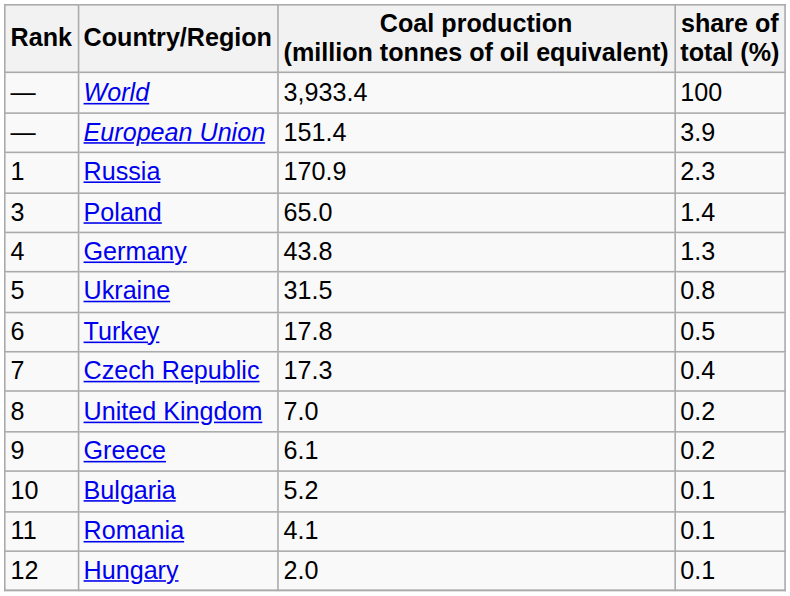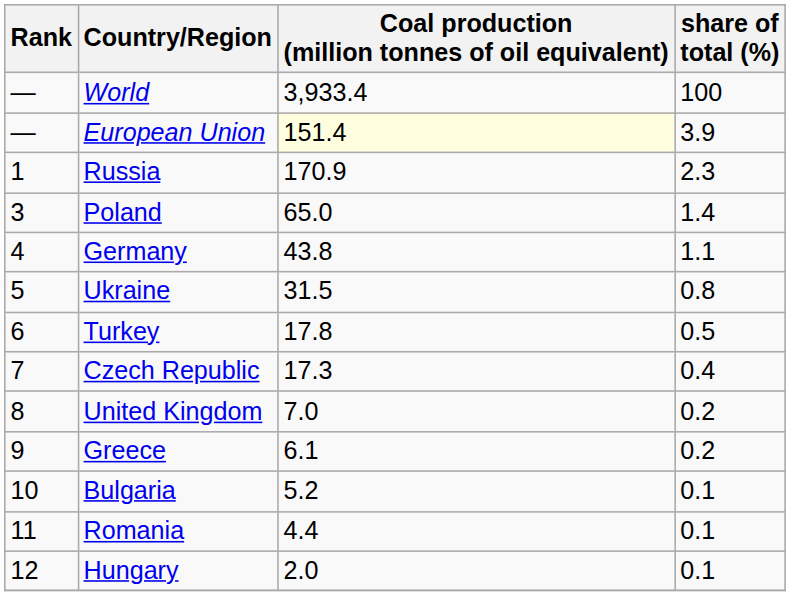European Union | Coal production (million tonnes of oil equivalent): no background -> lightyellow background
Germany | share of total (%): 1.3 -> 1.1
Romania | Coal production (million tonnes of oil equivalent): 4.1 -> 4.4
